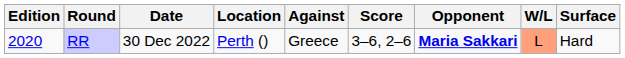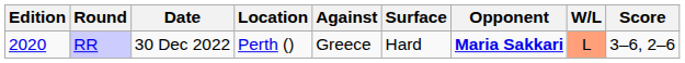columns swapped: Surface <-> Score
